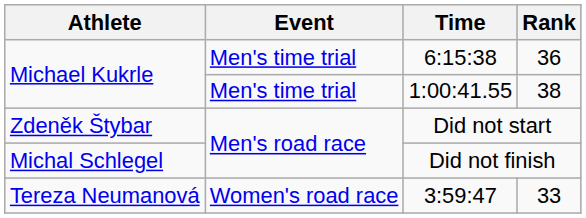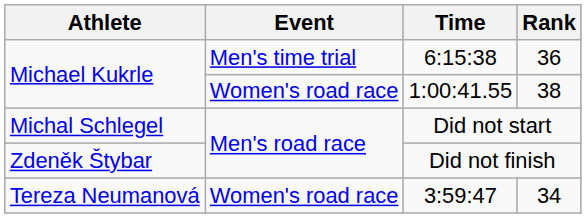1:00:41.55 | Event: Men's time trial -> Women's road race
Did not start | Athlete: Zdeněk Štybar -> Michal Schlegel
Did not finish | Athlete: Michal Schlegel -> Zdeněk Štybar
3:59:47 | Rank: 33 -> 34
